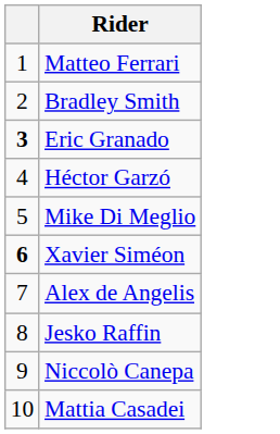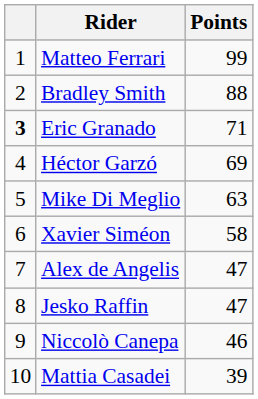+ column: Points | 99 | 88 | 71 | 69 | 63 | 58 | 47 | 47 | 46 | 39
Xavier Siméon | column 1: bold -> normal
